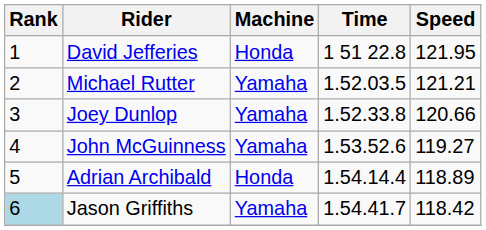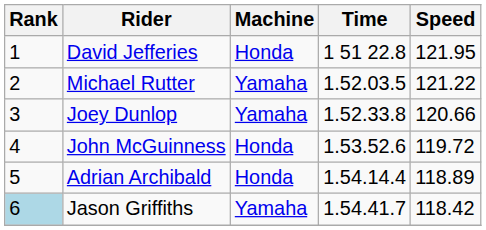Michael Rutter | Speed: 121.21 -> 121.22
John McGuinness | Machine: Yamaha -> Honda
John McGuinness | Speed: 119.27 -> 119.72
